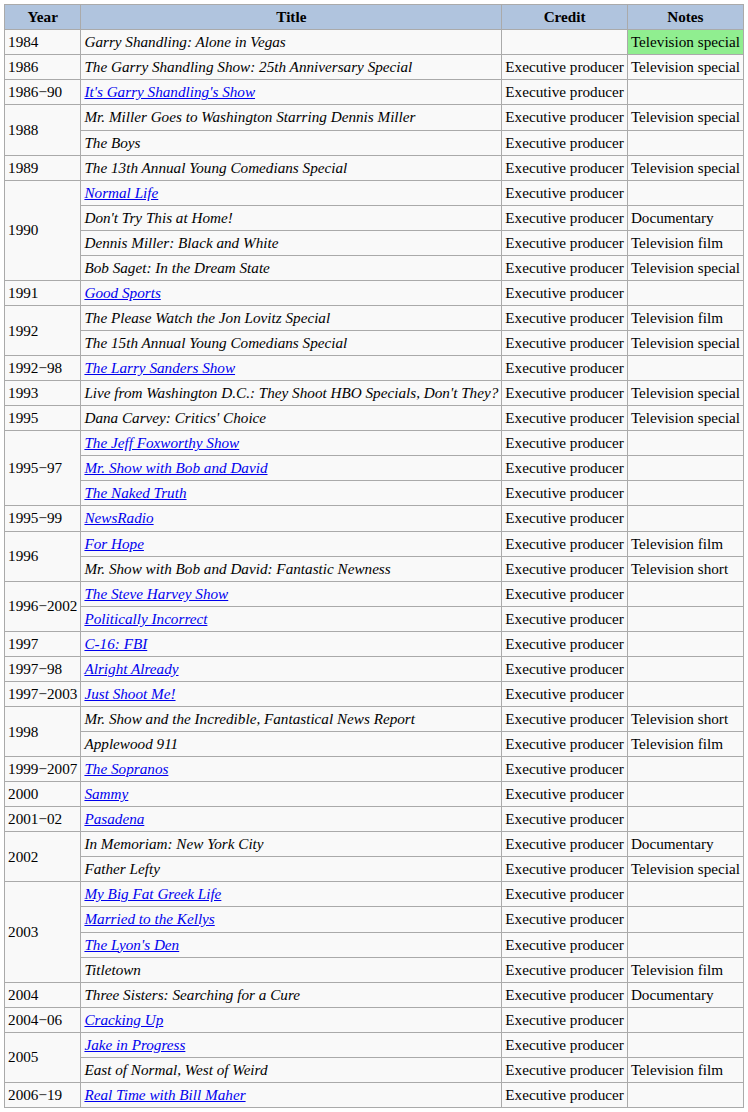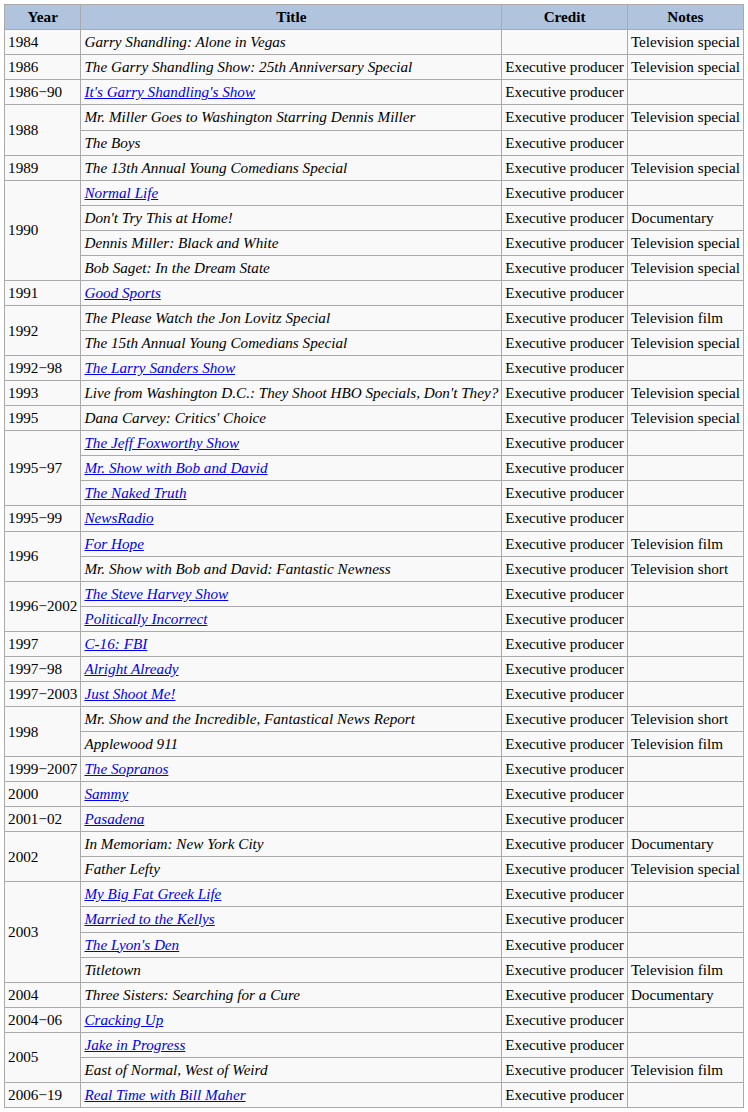Garry Shandling: Alone in Vegas | Notes: lightgreen background -> no background
Dennis Miller: Black and White | Notes: Television film -> Television special
